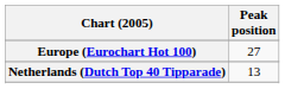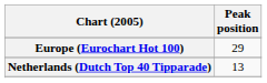Europe (Eurochart Hot 100) | Peak position: 27 -> 29
